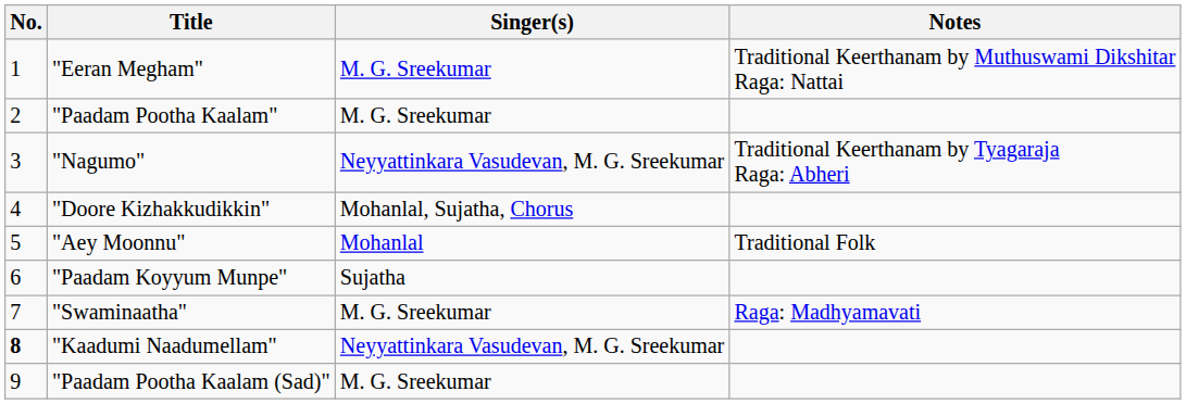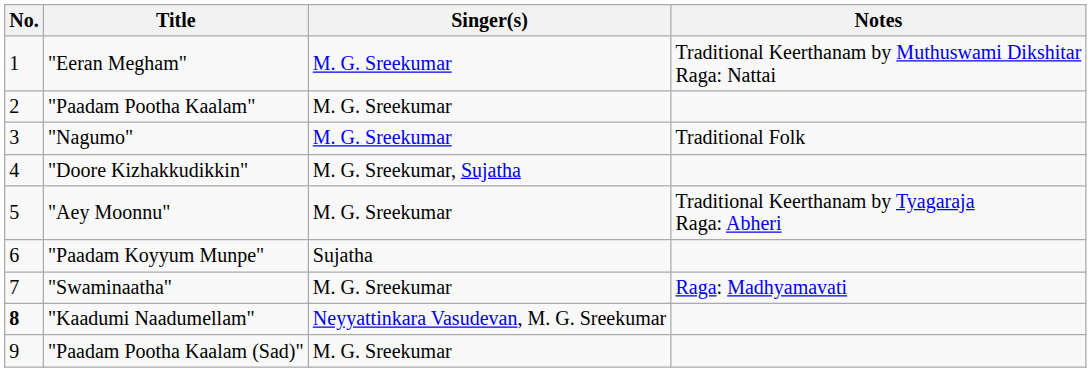"Nagumo" | Singer(s): Neyyattinkara Vasudevan, M. G. Sreekumar -> M. G. Sreekumar
"Nagumo" | Notes: Traditional Keerthanam by Tyagaraja Raga: Abheri -> Traditional Folk
"Doore Kizhakkudikkin" | Singer(s): Mohanlal, Sujatha, Chorus -> M. G. Sreekumar, Sujatha
"Aey Moonnu" | Singer(s): Mohanlal -> M. G. Sreekumar
"Aey Moonnu" | Notes: Traditional Folk -> Traditional Keerthanam by Tyagaraja Raga: Abheri
